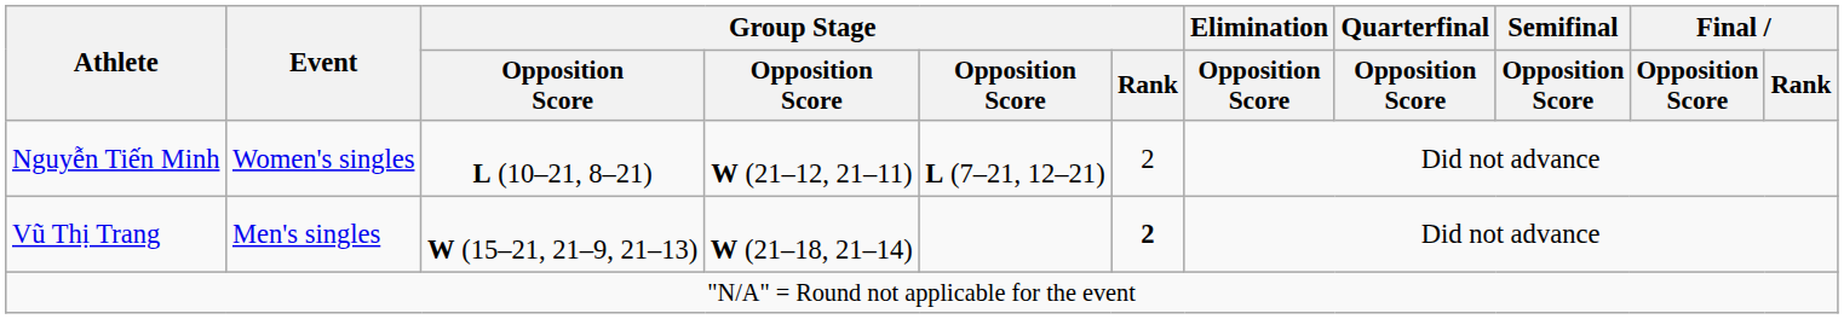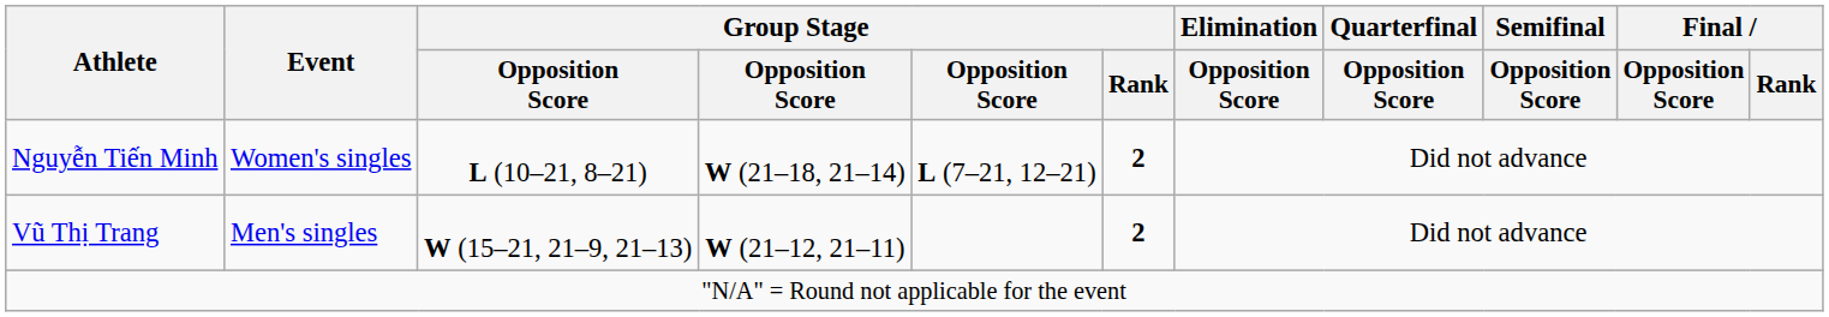Nguyễn Tiến Minh | column 4: W (21–12, 21–11) -> W (21–18, 21–14)
Nguyễn Tiến Minh | Group Stage / Rank: normal -> bold
Vũ Thị Trang | column 4: W (21–18, 21–14) -> W (21–12, 21–11)
